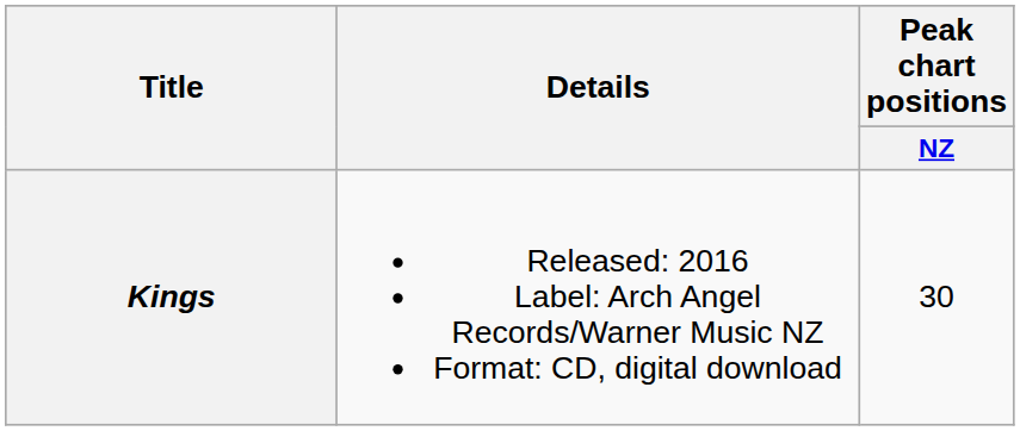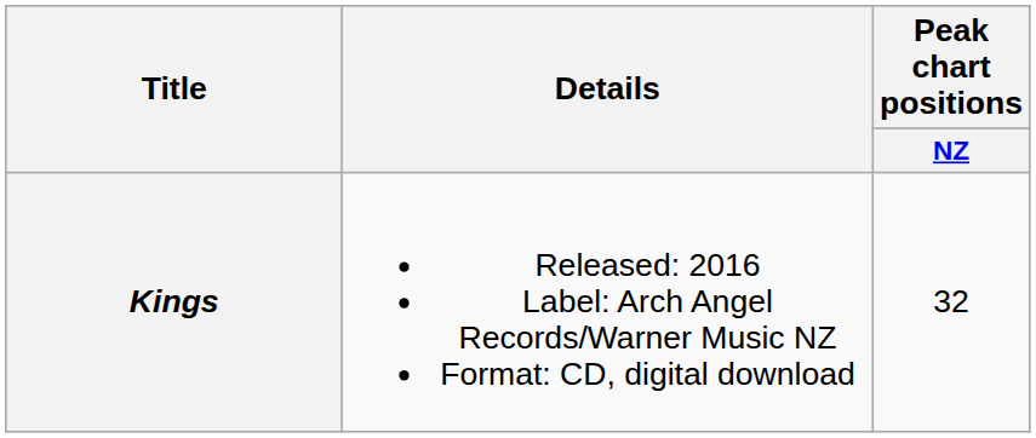Kings | Peak chart positions / NZ: 30 -> 32
